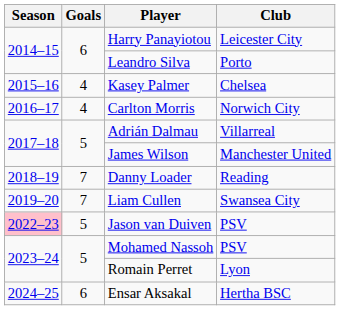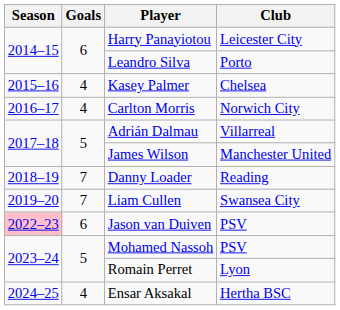Jason van Duiven | Goals: 5 -> 6
Ensar Aksakal | Goals: 6 -> 4
